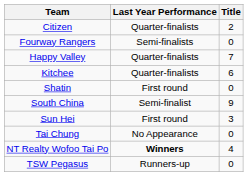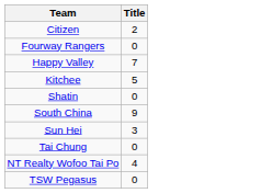- column: Last Year Performance | Quarter-finalists | Semi-finalists | Quarter-finalists | Quarter-finalists | First round | Semi-finalist | First round | No Appearance | Winners | Runners-up
Kitchee | Title: 6 -> 5
